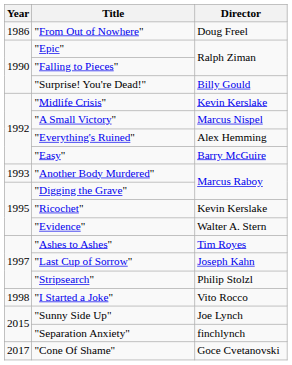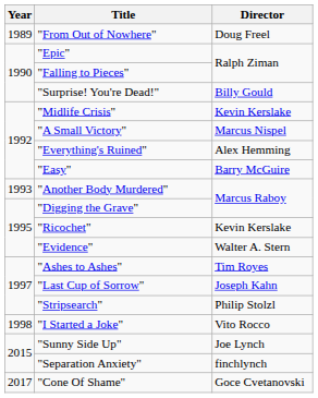"From Out of Nowhere" | Year: 1986 -> 1989
